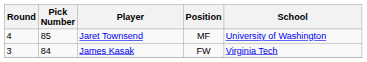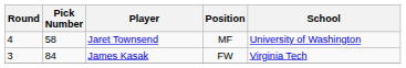Jaret Townsend | Pick Number: 85 -> 58
